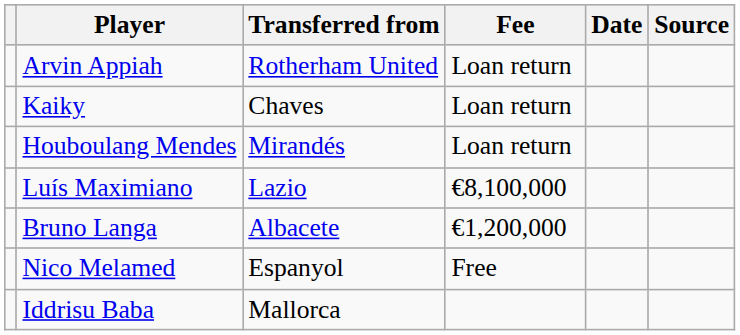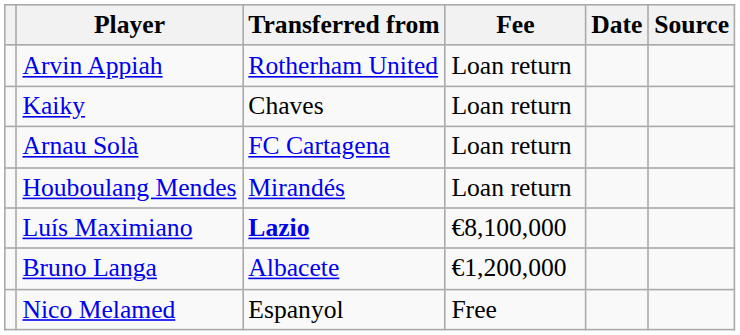+ row: Arnau Solà | FC Cartagena | Loan return
Luís Maximiano | Transferred from: normal -> bold
- row: Iddrisu Baba | Mallorca
